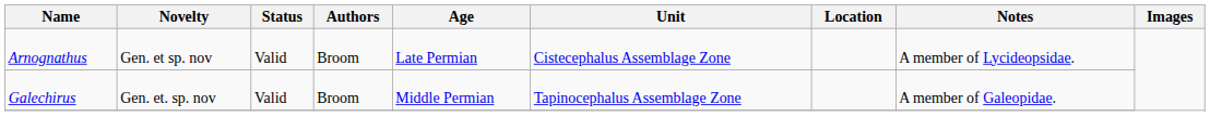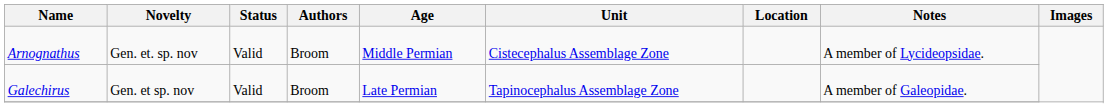Arnognathus | Novelty: Gen. et sp. nov -> Gen. et. sp. nov
Arnognathus | Age: Late Permian -> Middle Permian
Galechirus | Novelty: Gen. et. sp. nov -> Gen. et sp. nov
Galechirus | Age: Middle Permian -> Late Permian
